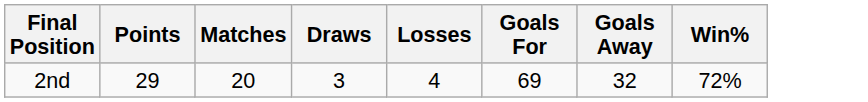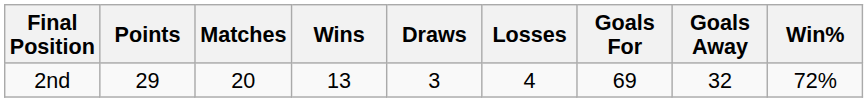+ column: Wins | 13
